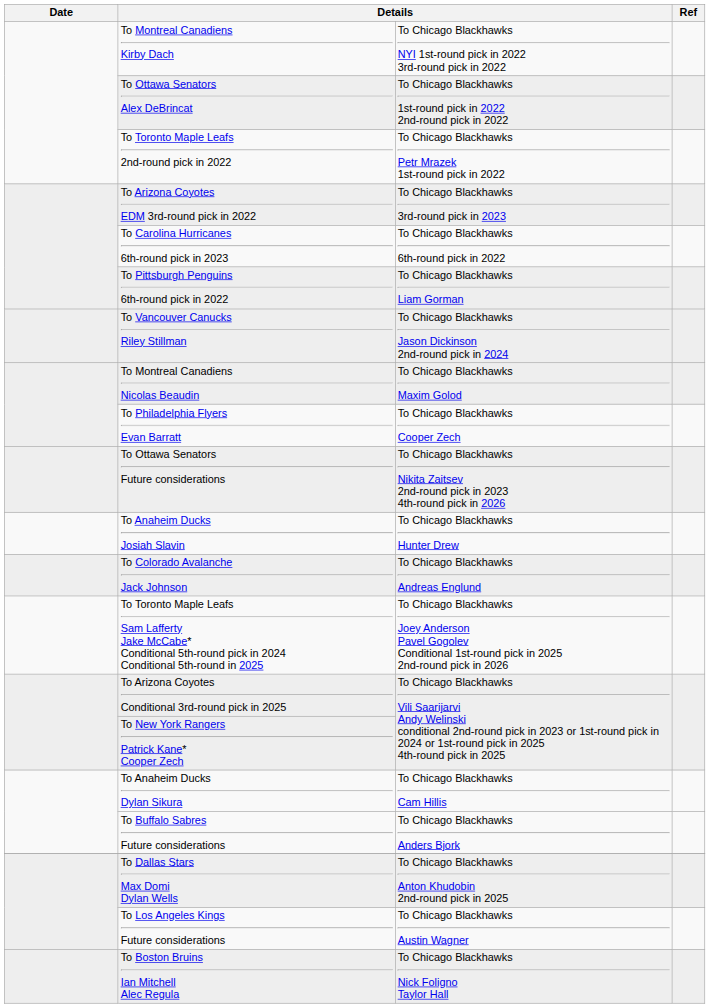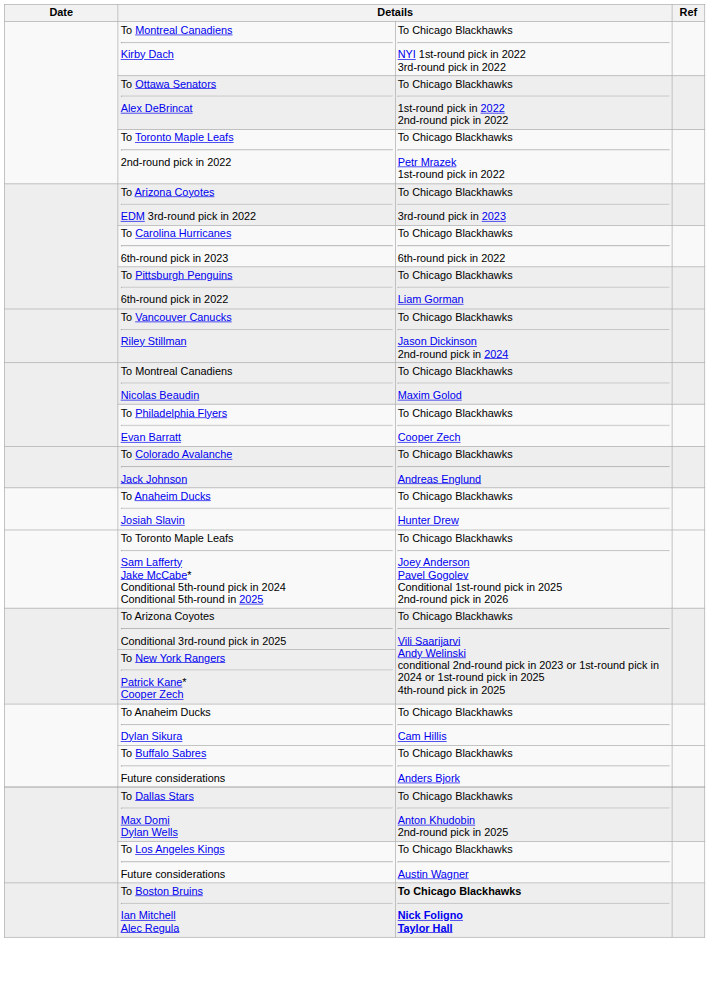- row: To Ottawa Senators Future considerations | To Chicago Blackhawks Nikita Zaitsev 2nd-round pick in 2023 4th-round pick in 2026
rows swapped: To Anaheim Ducks Josiah Slavin <-> To Colorado Avalanche Jack Johnson
To Boston Bruins Ian Mitchell Alec Regula | column 3: normal -> bold
